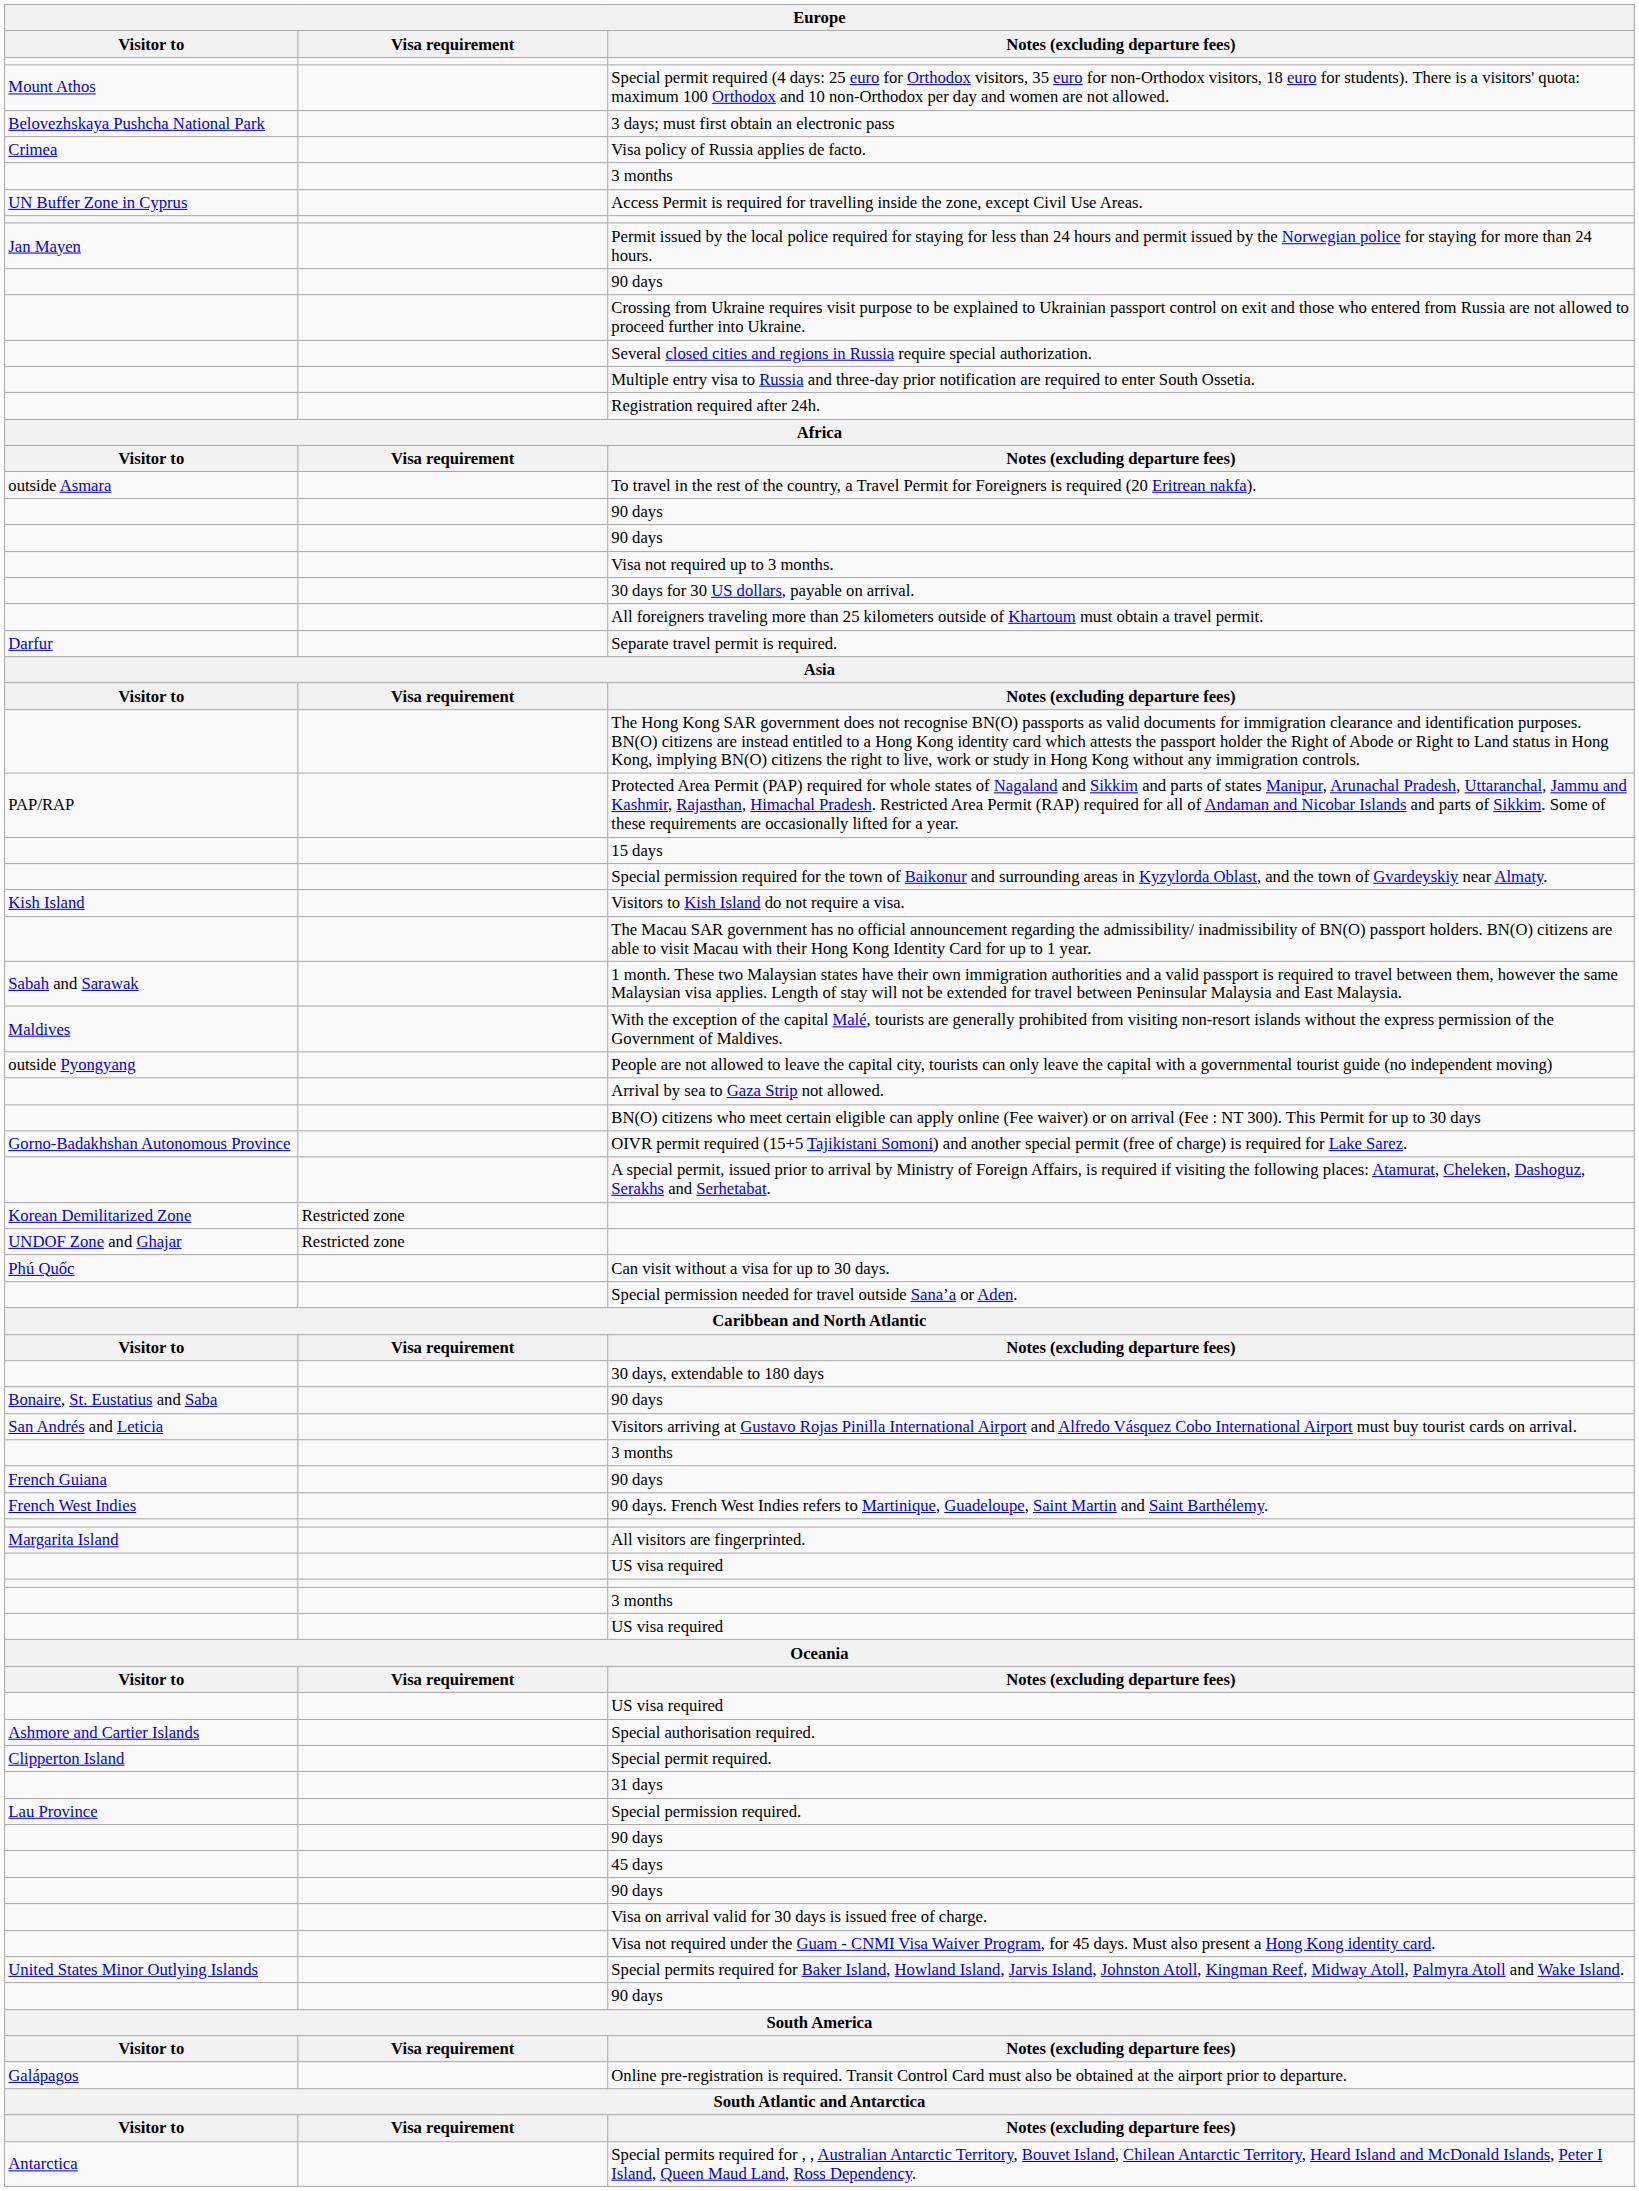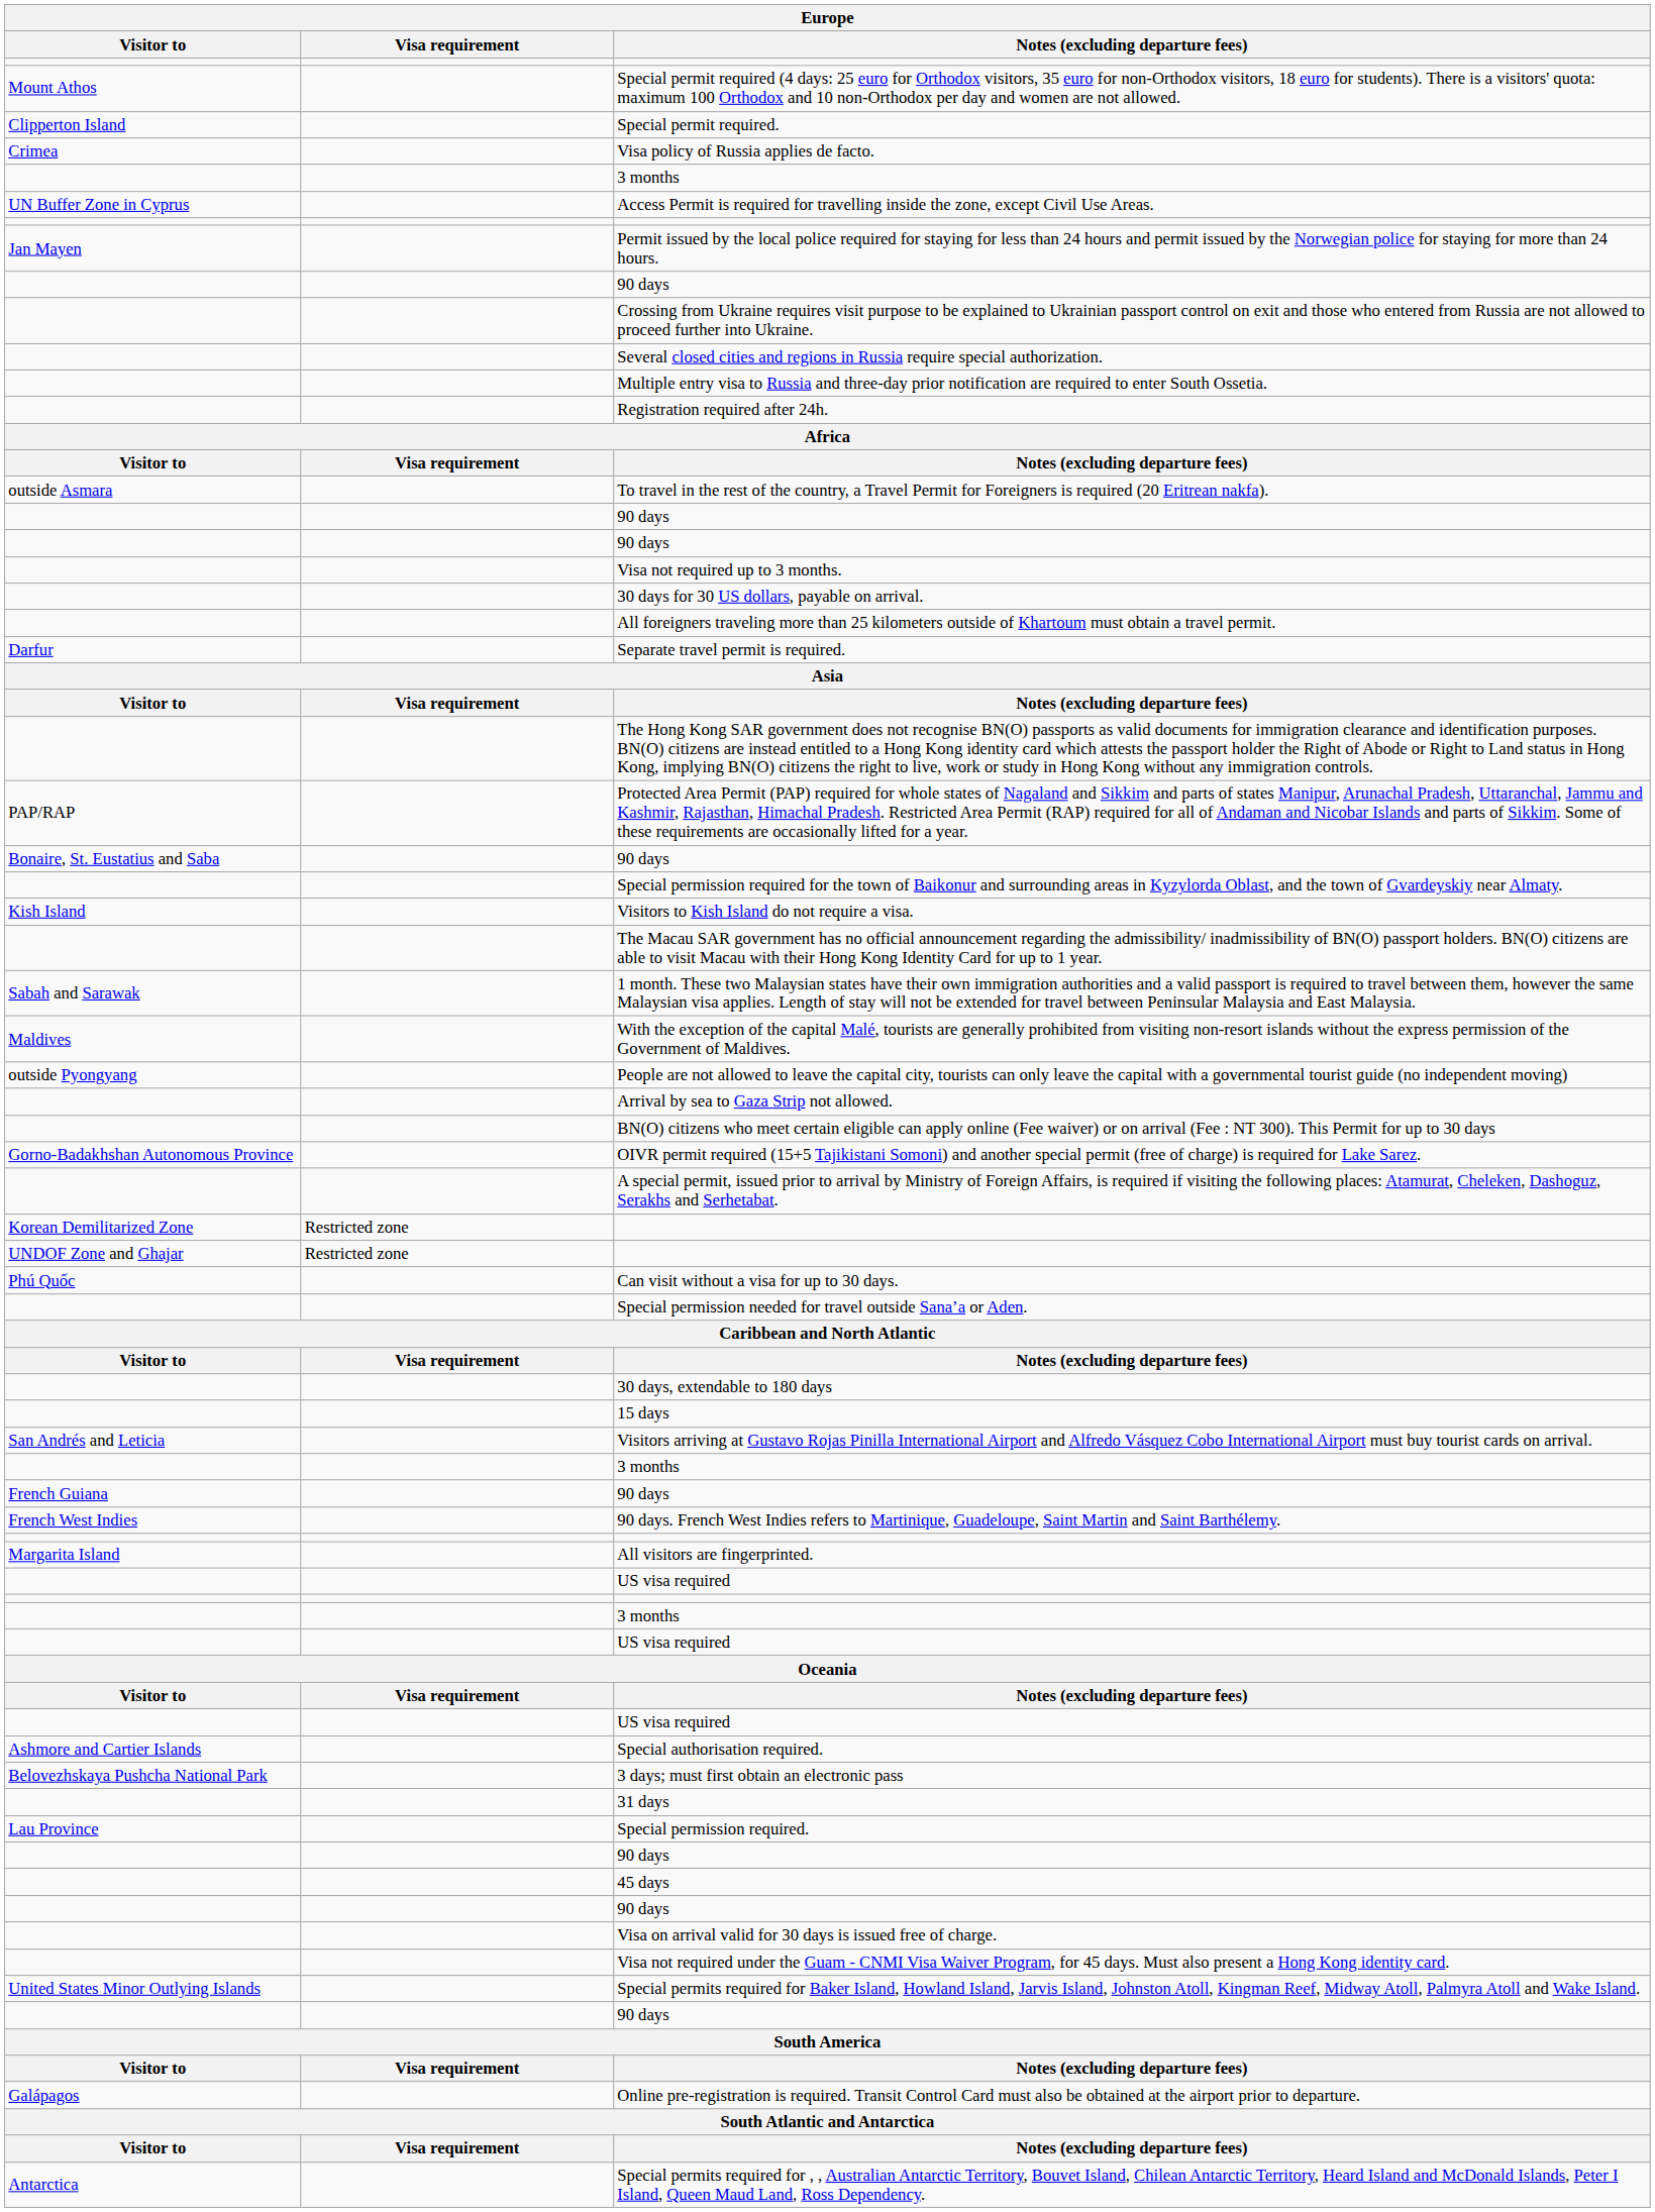rows swapped: 3 days; must first obtain an electronic pass <-> Special permit required.
rows swapped: 15 days <-> Bonaire, St. Eustatius and Saba / 90 days
